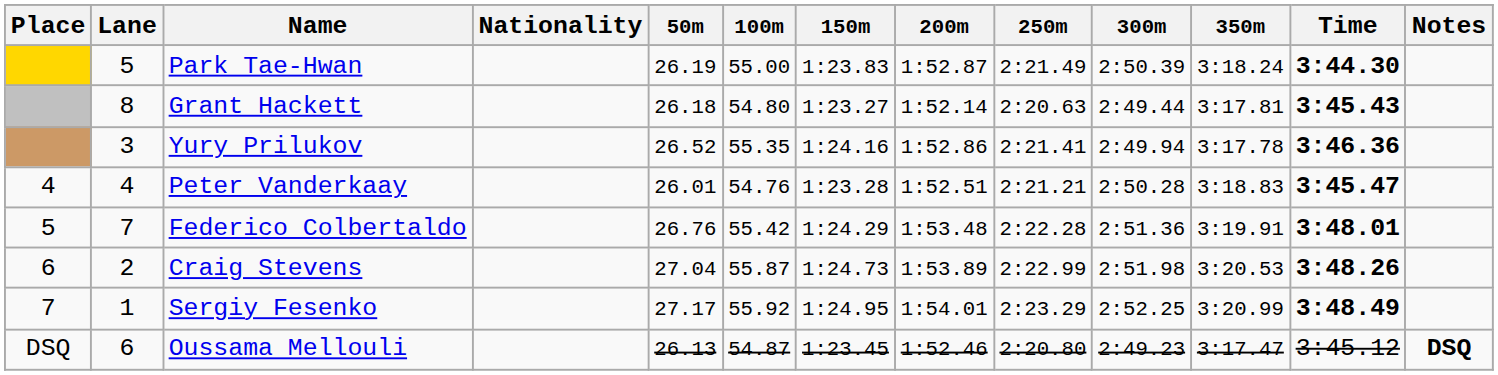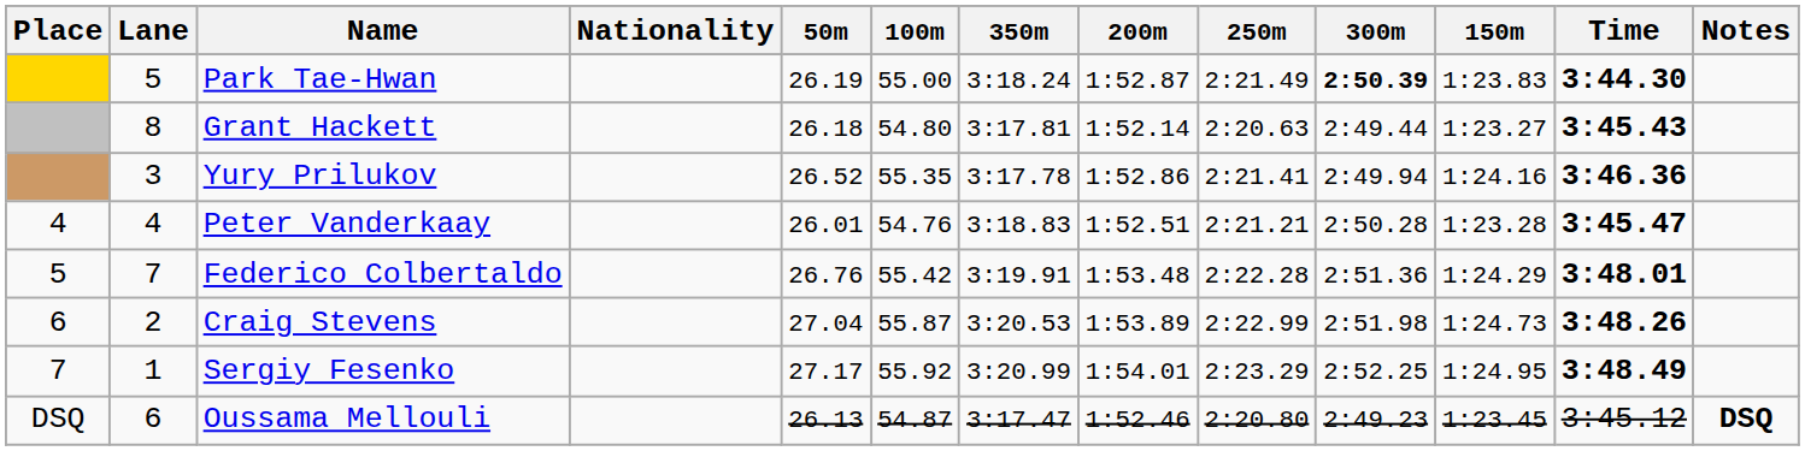columns swapped: 150m <-> 350m
Park Tae-Hwan | 300m: normal -> bold
